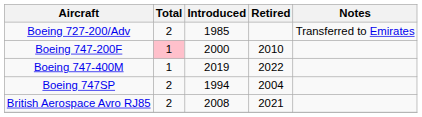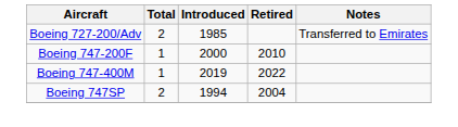Boeing 747-200F | Total: pink background -> no background
- row: British Aerospace Avro RJ85 | 2 | 2008 | 2021
